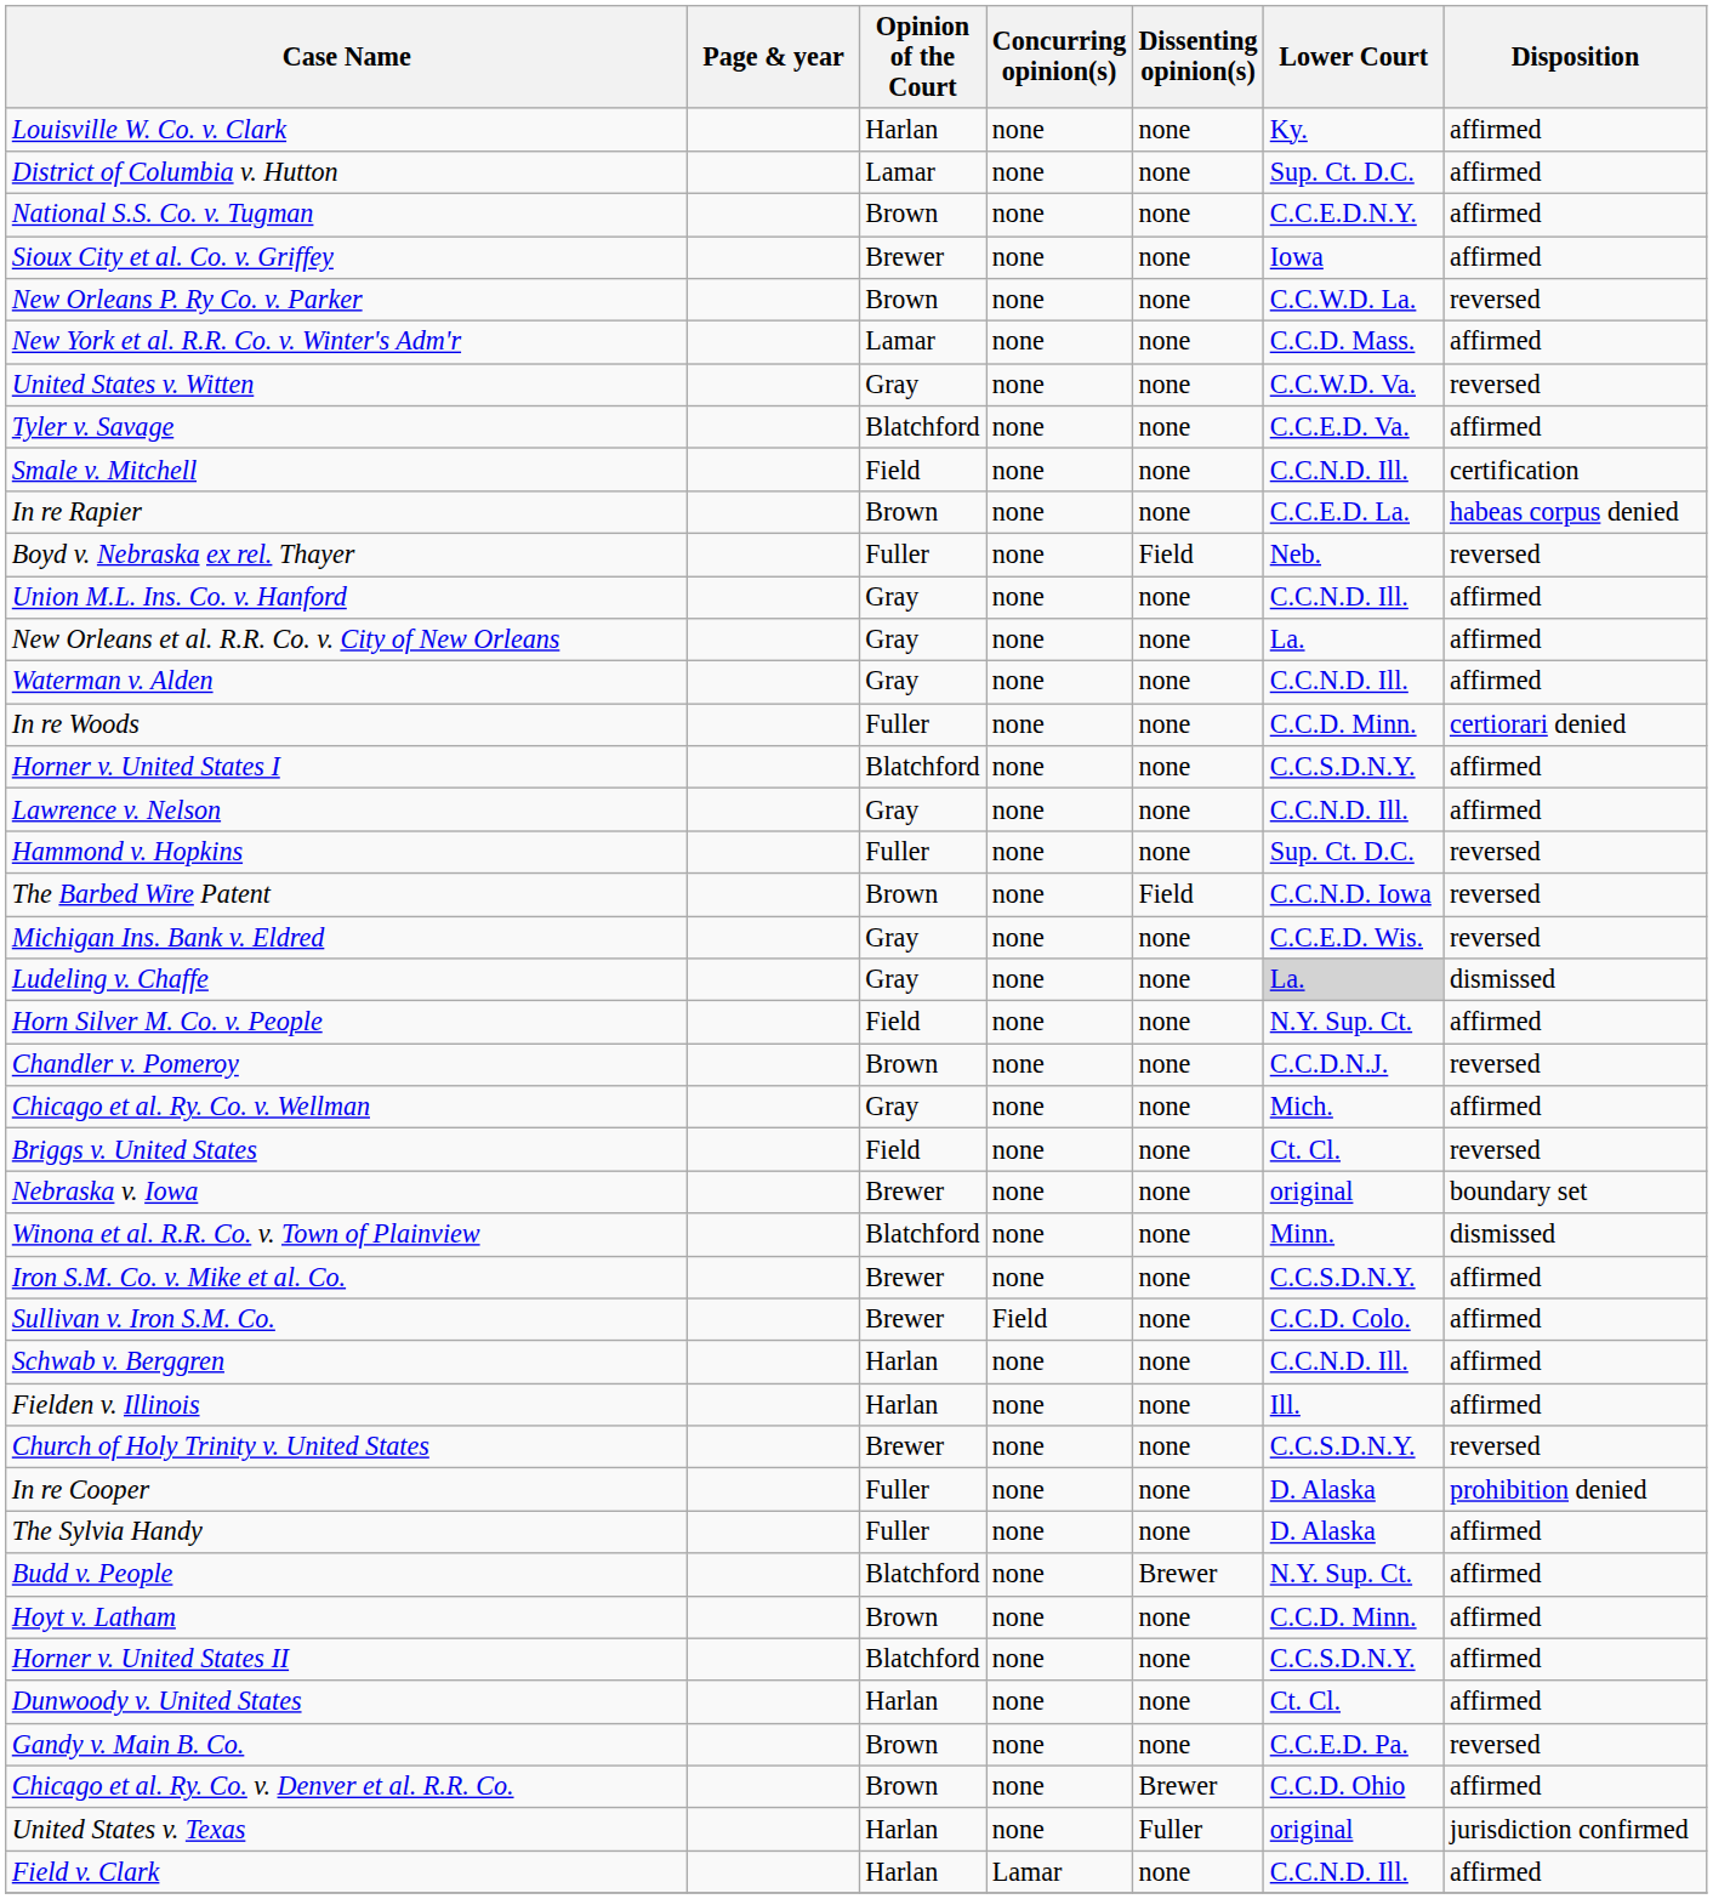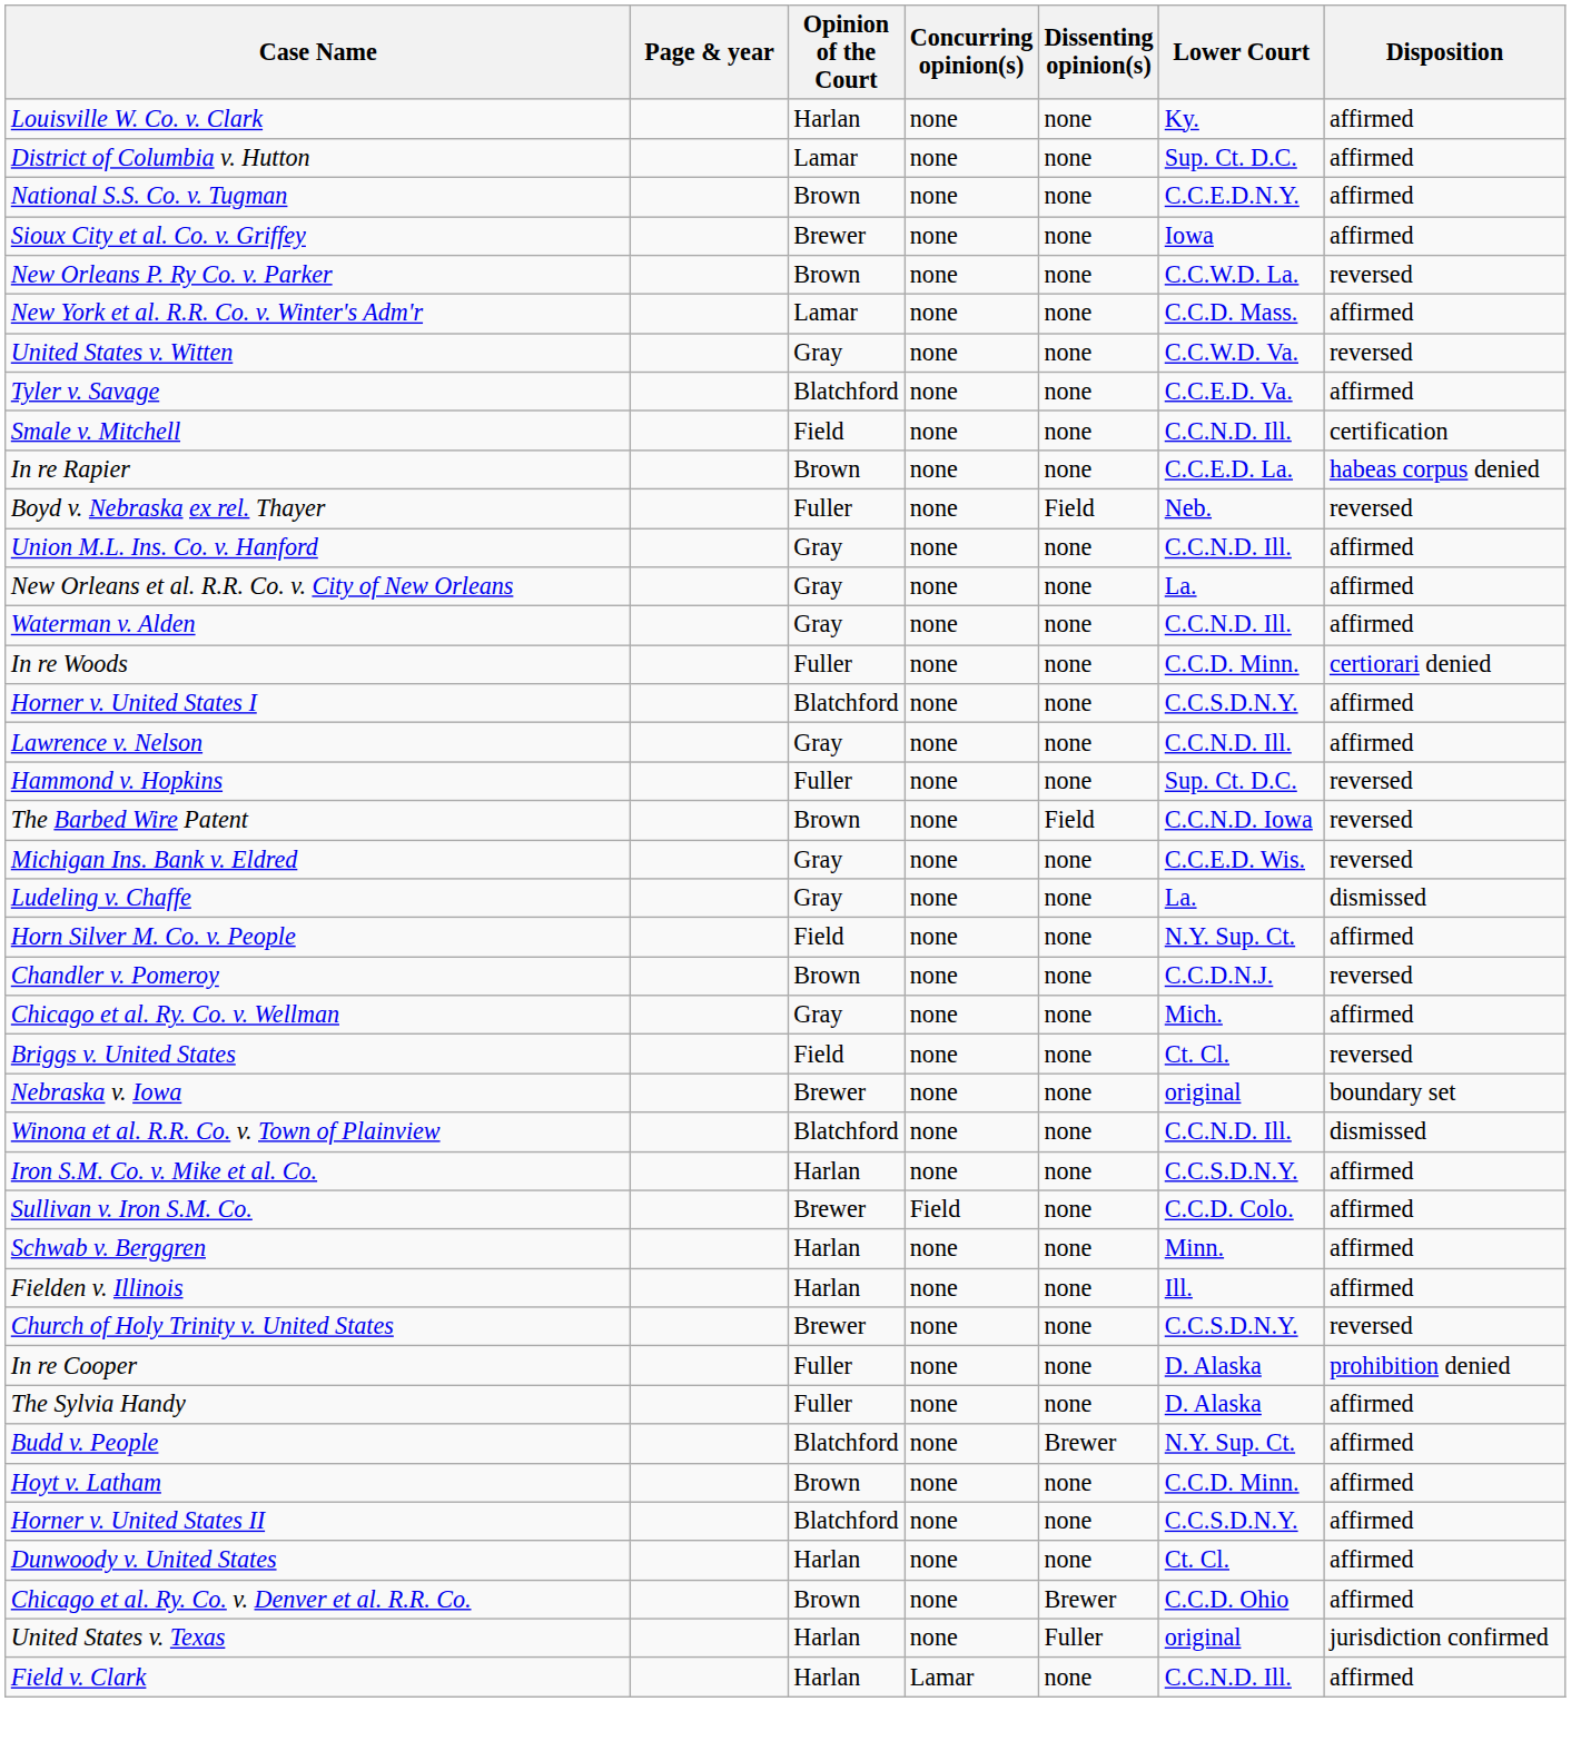Ludeling v. Chaffe | Lower Court: lightgrey background -> no background
Winona et al. R.R. Co. v. Town of Plainview | Lower Court: Minn. -> C.C.N.D. Ill.
Iron S.M. Co. v. Mike et al. Co. | Opinion of the Court: Brewer -> Harlan
Schwab v. Berggren | Lower Court: C.C.N.D. Ill. -> Minn.
- row: Gandy v. Main B. Co. | Brown | none | none | C.C.E.D. Pa. | reversed
